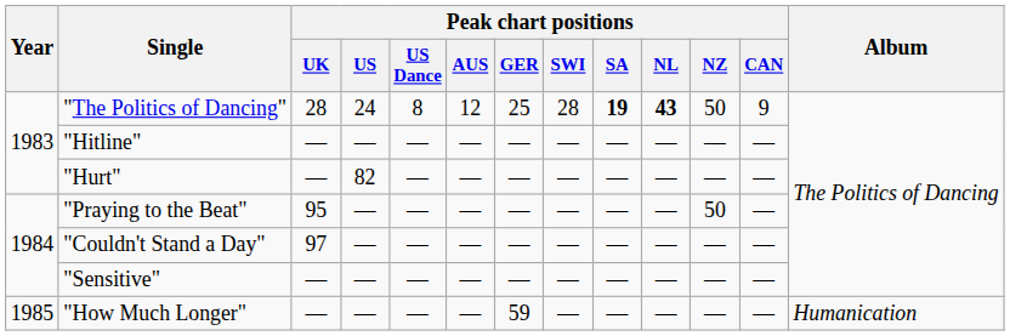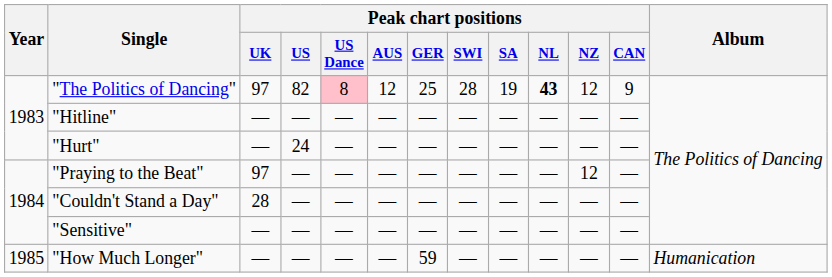"The Politics of Dancing" | Peak chart positions / UK: 28 -> 97
"The Politics of Dancing" | Peak chart positions / US: 24 -> 82
"The Politics of Dancing" | Peak chart positions / US Dance: no background -> pink background
"The Politics of Dancing" | Peak chart positions / SA: bold -> normal
"The Politics of Dancing" | Peak chart positions / NZ: 50 -> 12
"Hurt" | Peak chart positions / US: 82 -> 24
"Praying to the Beat" | Peak chart positions / UK: 95 -> 97
"Praying to the Beat" | Peak chart positions / NZ: 50 -> 12
"Couldn't Stand a Day" | Peak chart positions / UK: 97 -> 28
